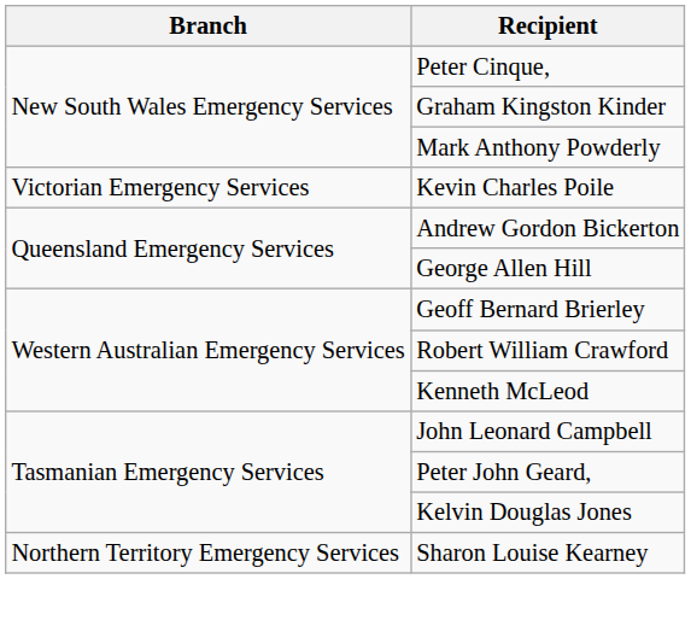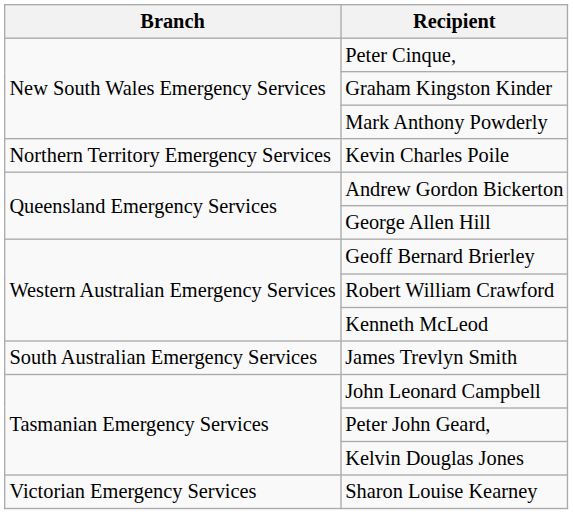Kevin Charles Poile | Branch: Victorian Emergency Services -> Northern Territory Emergency Services
+ row: South Australian Emergency Services | James Trevlyn Smith
Sharon Louise Kearney | Branch: Northern Territory Emergency Services -> Victorian Emergency Services
